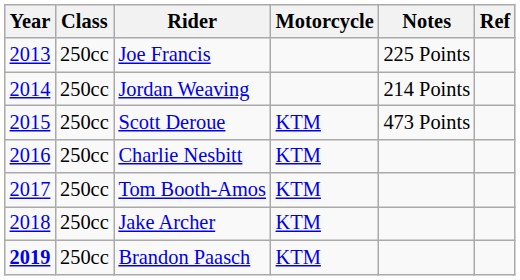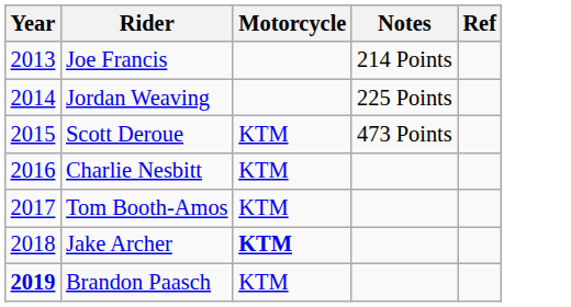- column: Class | 250cc | 250cc | 250cc | 250cc | 250cc | 250cc | 250cc
Joe Francis | Notes: 225 Points -> 214 Points
Jordan Weaving | Notes: 214 Points -> 225 Points
Jake Archer | Motorcycle: normal -> bold
